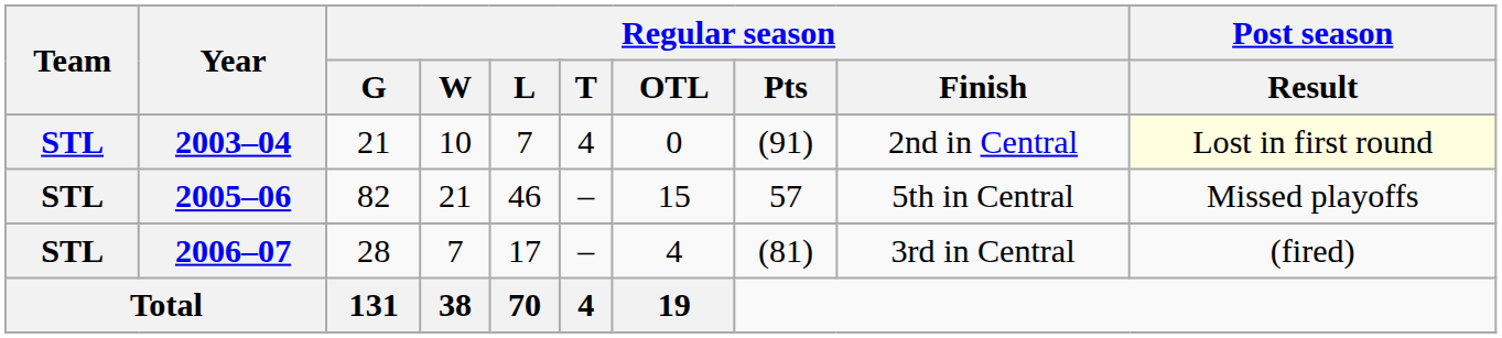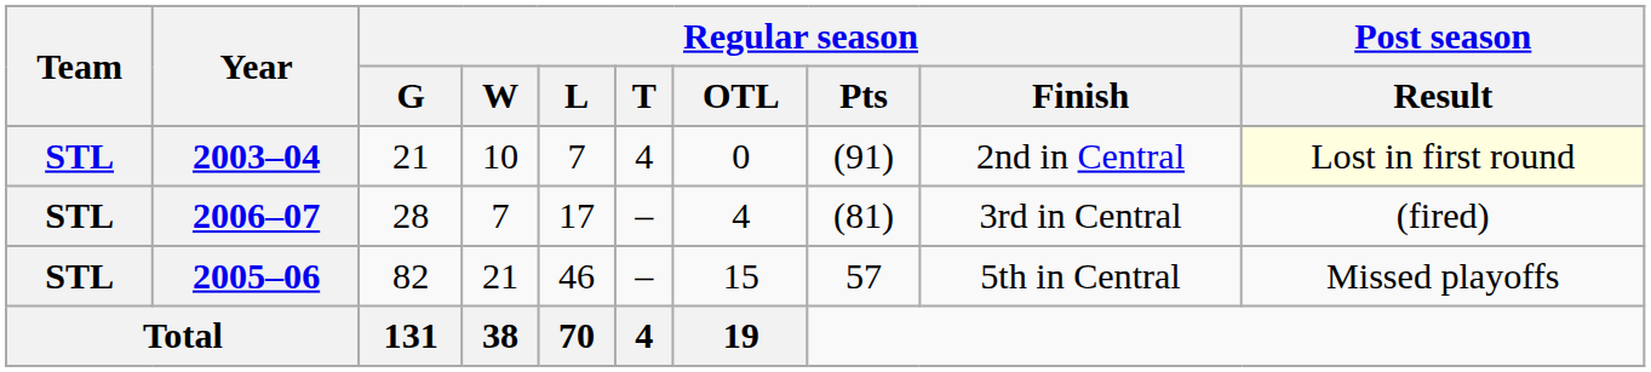rows swapped: 2005–06 <-> 2006–07
